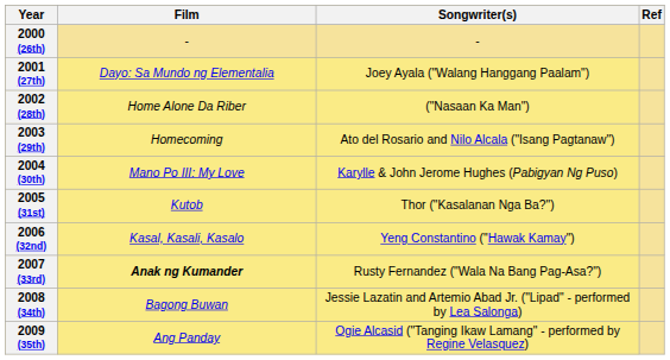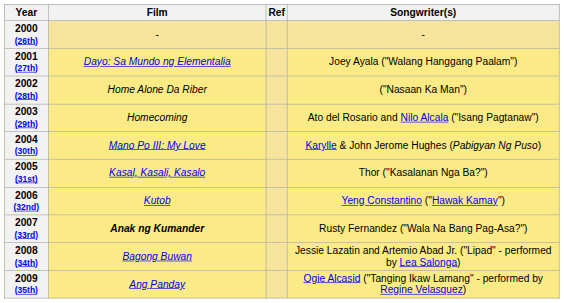columns swapped: Songwriter(s) <-> Ref
2005 (31st) | Film: Kutob -> Kasal, Kasali, Kasalo
2006 (32nd) | Film: Kasal, Kasali, Kasalo -> Kutob
